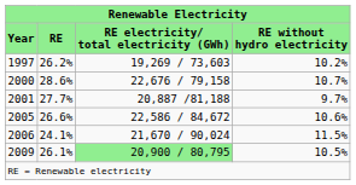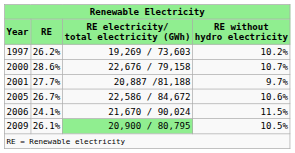2005 | RE: 26.6% -> 26.7%
